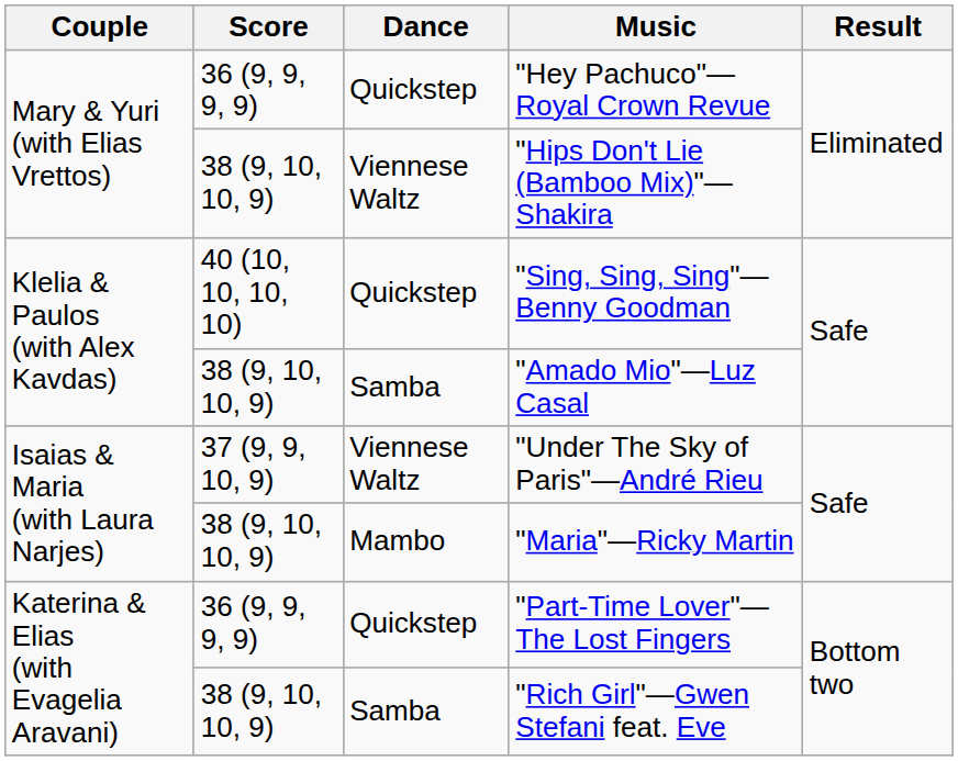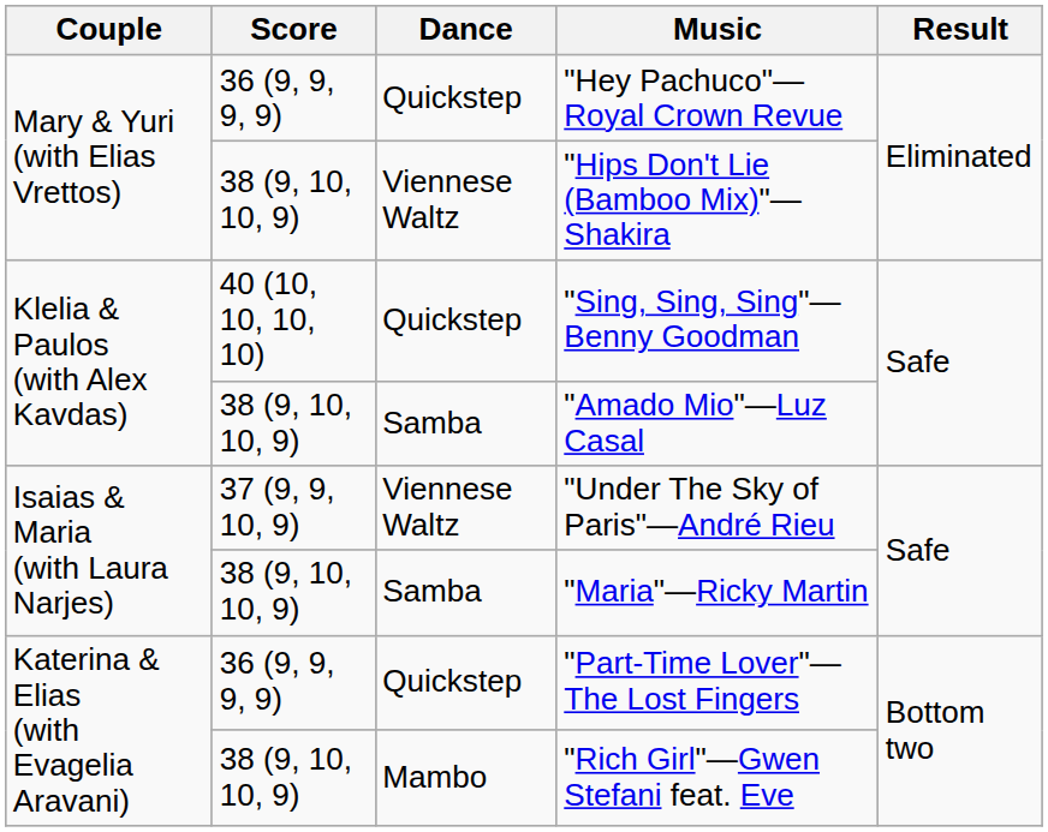"Maria"—Ricky Martin | Dance: Mambo -> Samba
"Rich Girl"—Gwen Stefani feat. Eve | Dance: Samba -> Mambo
